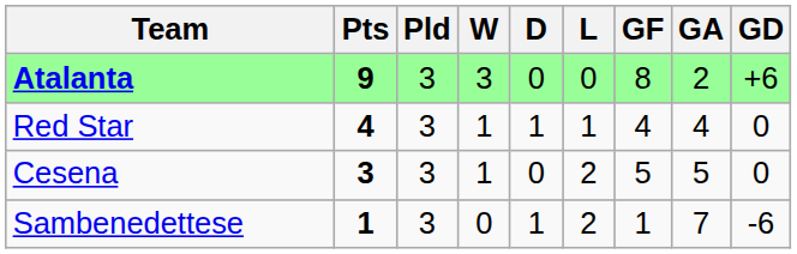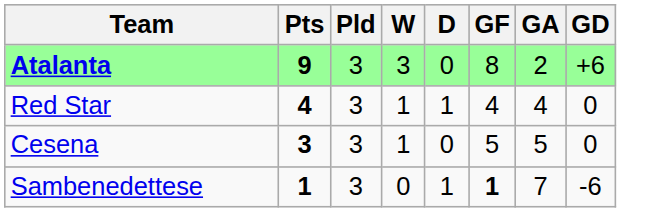- column: L | 0 | 1 | 2 | 2
Sambenedettese | GF: normal -> bold
